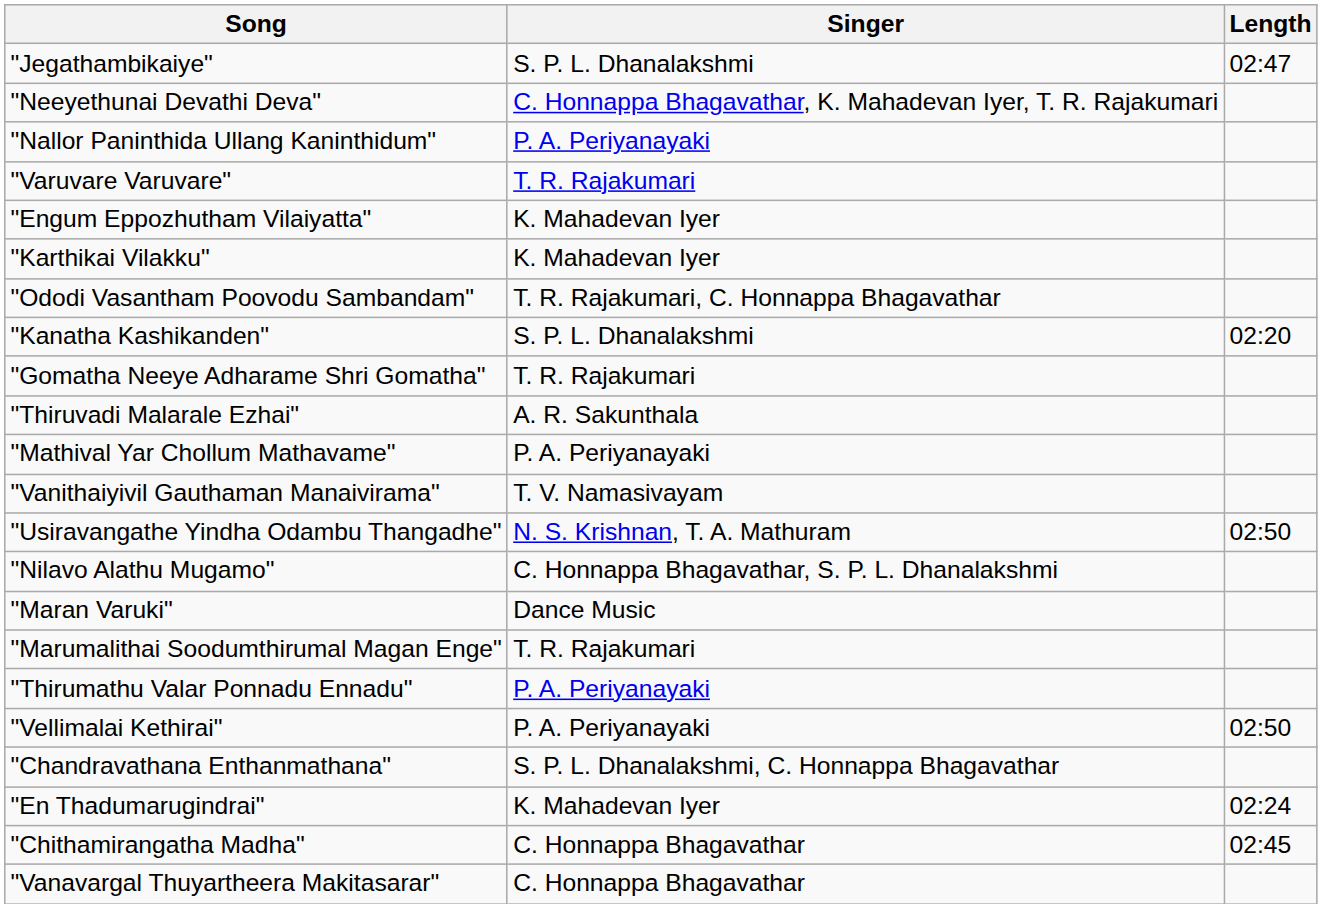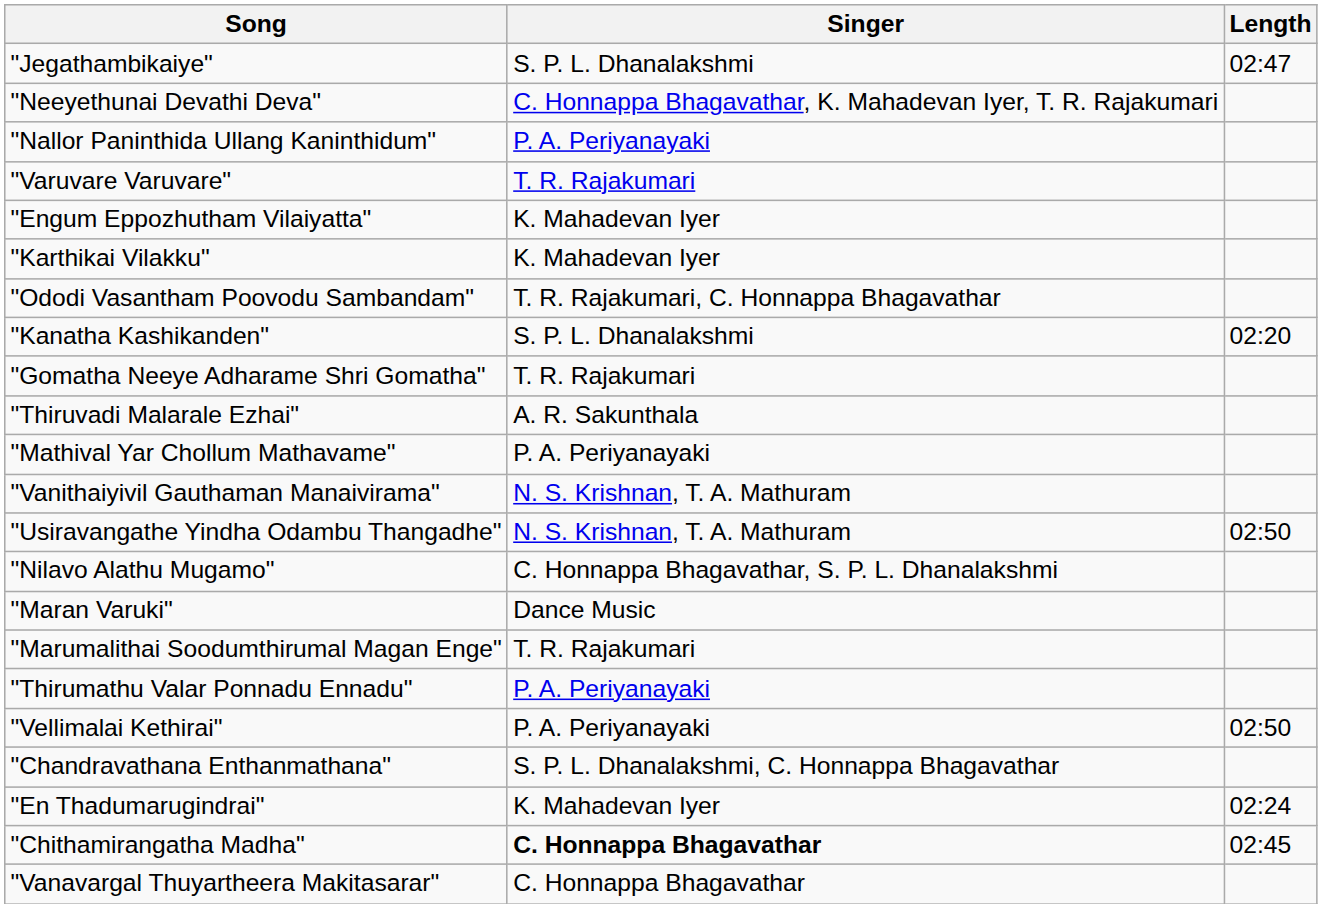"Vanithaiyivil Gauthaman Manaivirama" | Singer: T. V. Namasivayam -> N. S. Krishnan, T. A. Mathuram
"Chithamirangatha Madha" | Singer: normal -> bold
